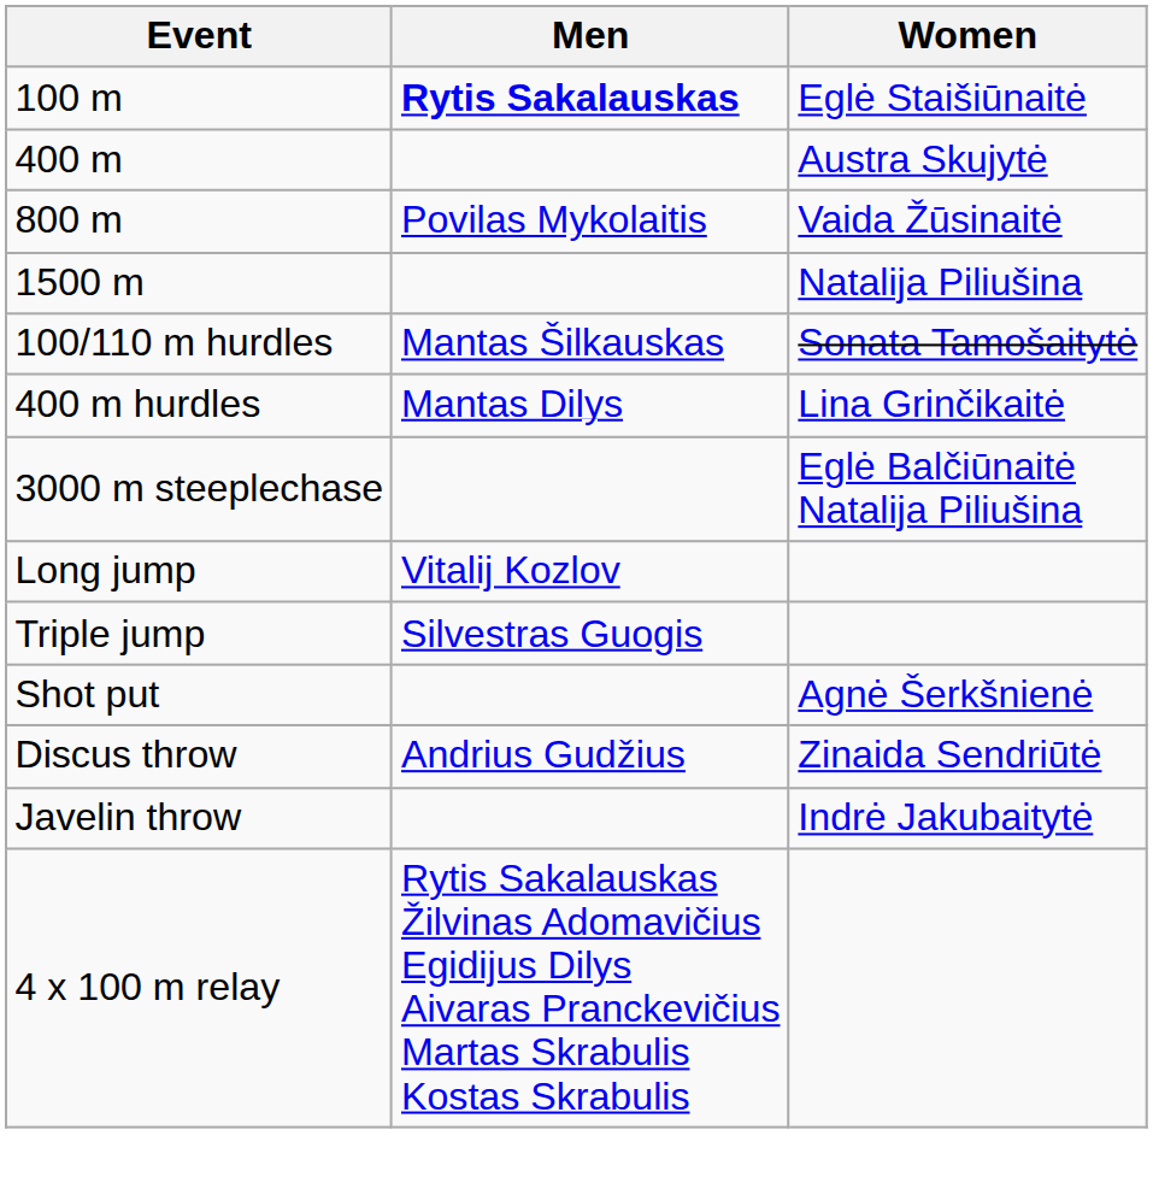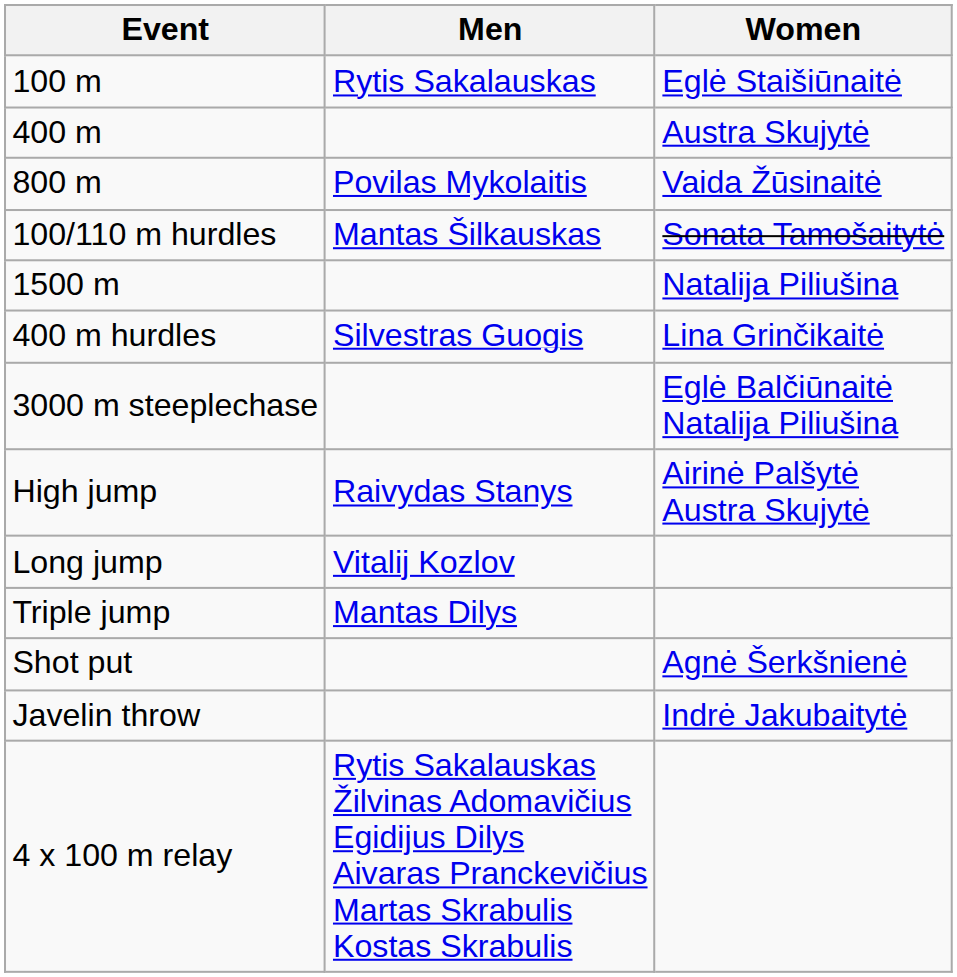100 m | Men: bold -> normal
rows swapped: 1500 m <-> 100/110 m hurdles
400 m hurdles | Men: Mantas Dilys -> Silvestras Guogis
+ row: High jump | Raivydas Stanys | Airinė Palšytė Austra Skujytė
Triple jump | Men: Silvestras Guogis -> Mantas Dilys
- row: Discus throw | Andrius Gudžius | Zinaida Sendriūtė
